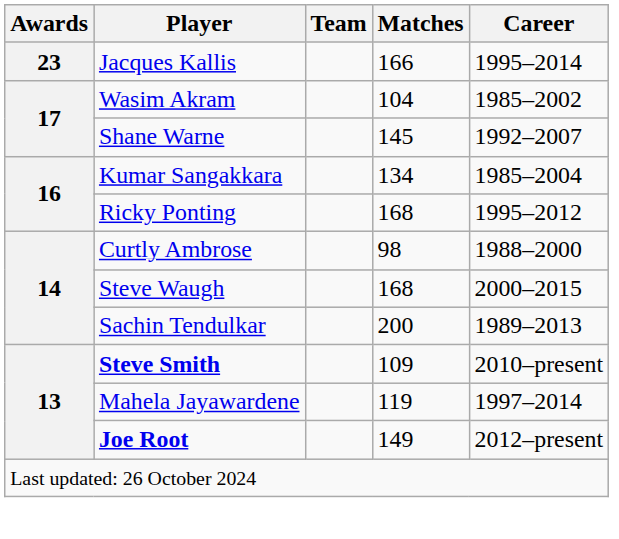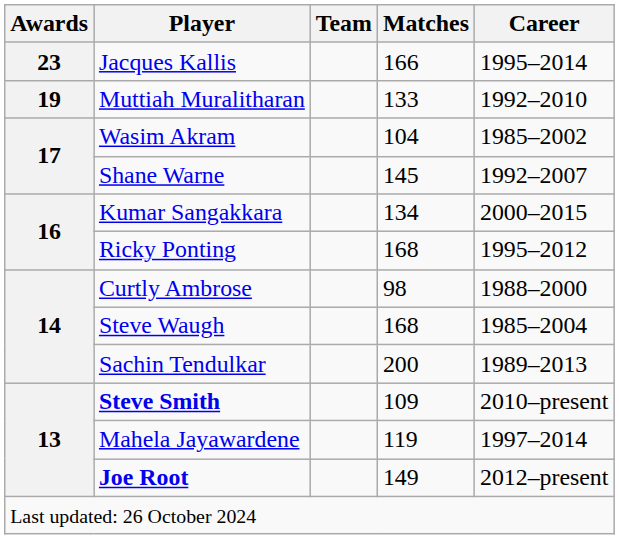+ row: 19 | Muttiah Muralitharan | 133 | 1992–2010
Kumar Sangakkara | Career: 1985–2004 -> 2000–2015
Steve Waugh | Career: 2000–2015 -> 1985–2004
